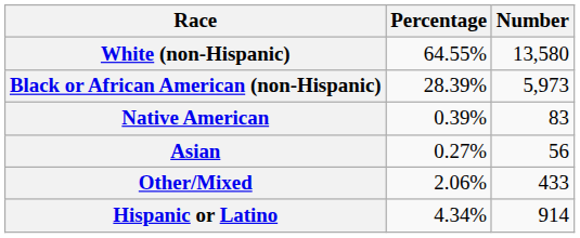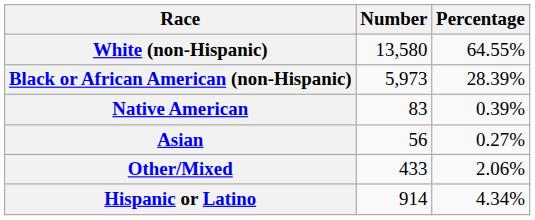columns swapped: Number <-> Percentage
